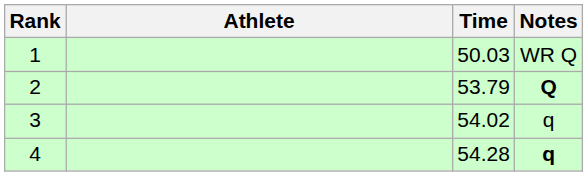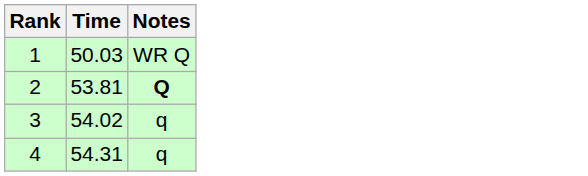- column: Athlete
2 | Time: 53.79 -> 53.81
4 | Time: 54.28 -> 54.31
4 | Notes: bold -> normal
